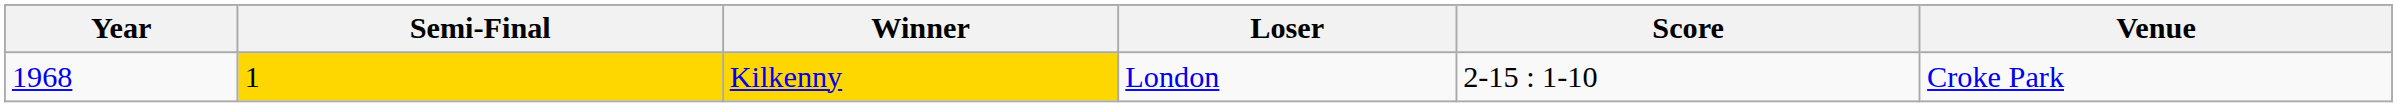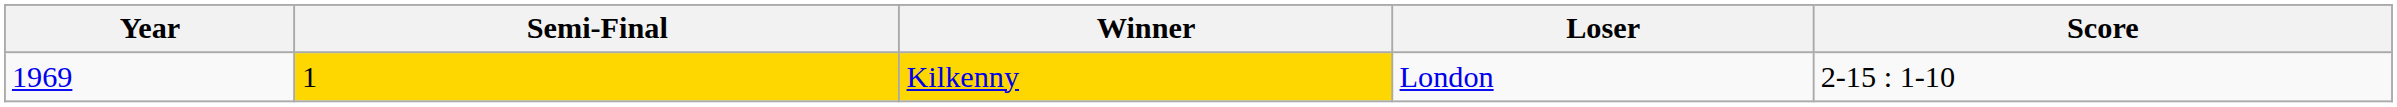- column: Venue | Croke Park
Kilkenny | Year: 1968 -> 1969
